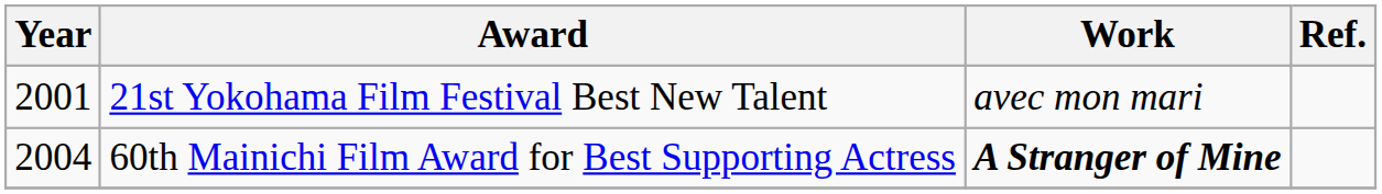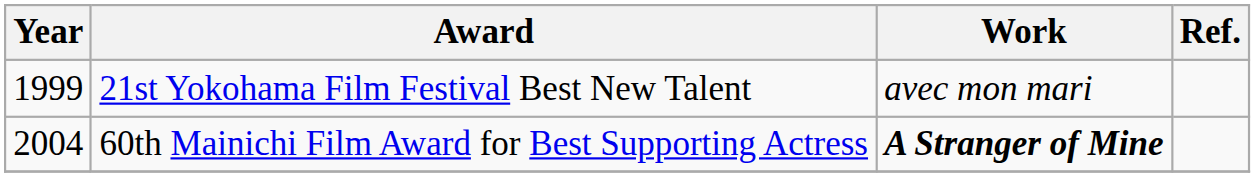21st Yokohama Film Festival Best New Talent | Year: 2001 -> 1999
